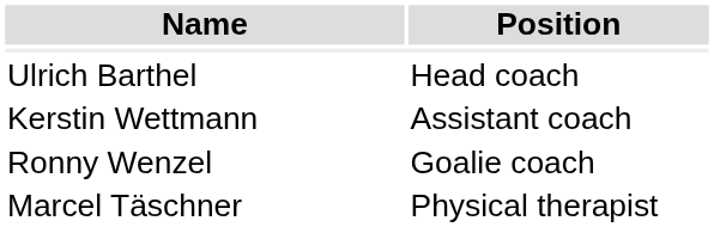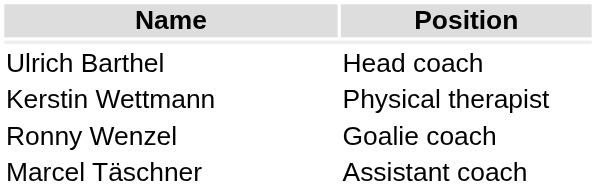Kerstin Wettmann | Position: Assistant coach -> Physical therapist
Marcel Täschner | Position: Physical therapist -> Assistant coach
